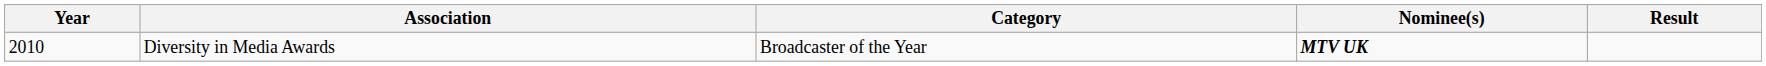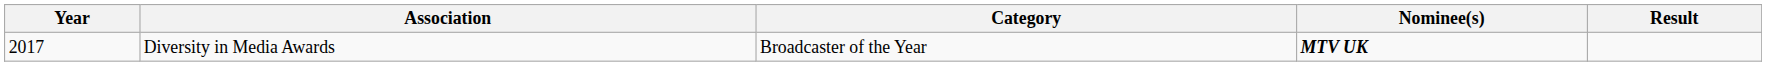Diversity in Media Awards | Year: 2010 -> 2017
